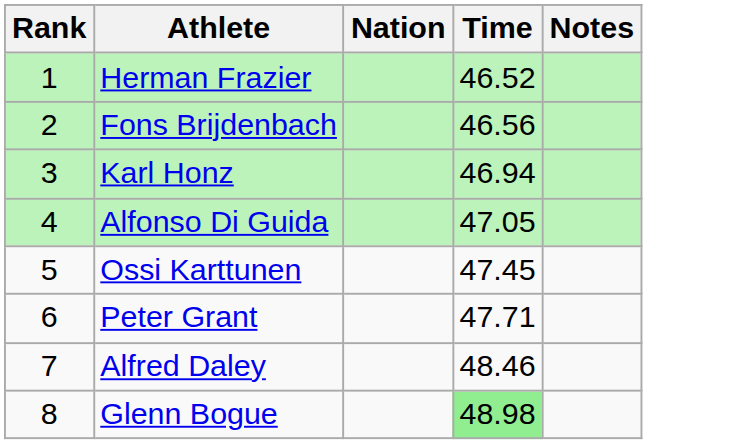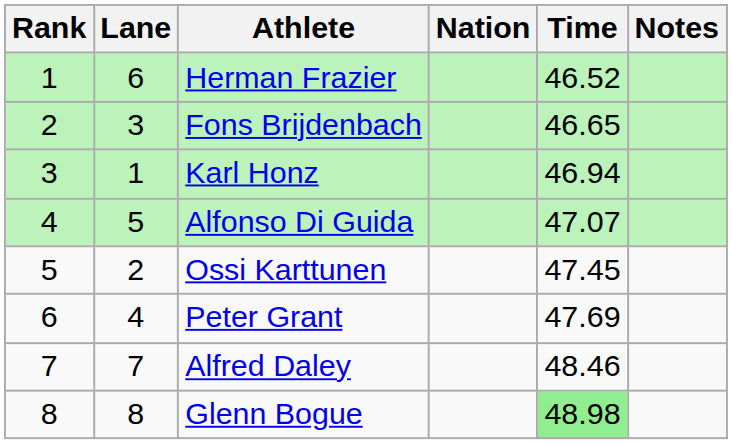+ column: Lane | 6 | 3 | 1 | 5 | 2 | 4 | 7 | 8
Fons Brijdenbach | Time: 46.56 -> 46.65
Alfonso Di Guida | Time: 47.05 -> 47.07
Peter Grant | Time: 47.71 -> 47.69
